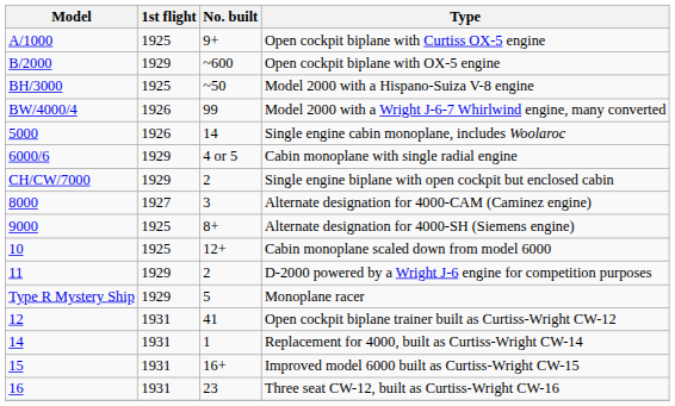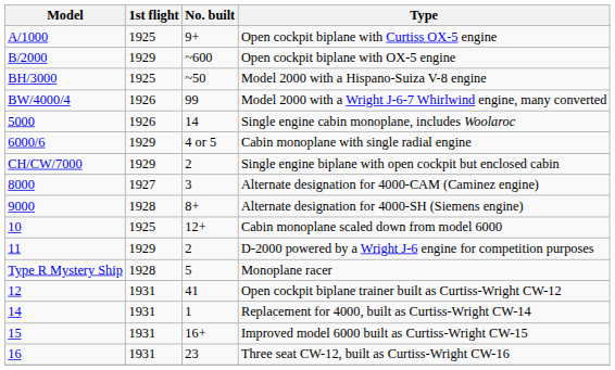Alternate designation for 4000-SH (Siemens engine) | 1st flight: 1925 -> 1928
Monoplane racer | 1st flight: 1929 -> 1928
